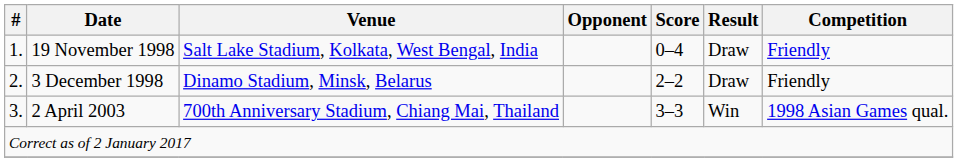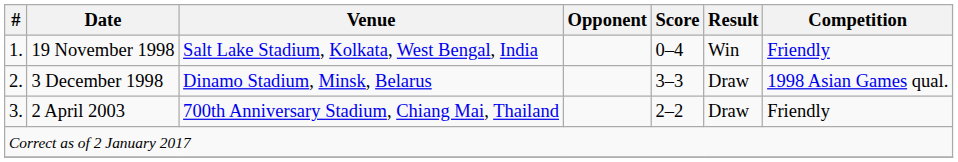19 November 1998 | Result: Draw -> Win
3 December 1998 | Score: 2–2 -> 3–3
3 December 1998 | Competition: Friendly -> 1998 Asian Games qual.
2 April 2003 | Score: 3–3 -> 2–2
2 April 2003 | Result: Win -> Draw
2 April 2003 | Competition: 1998 Asian Games qual. -> Friendly
